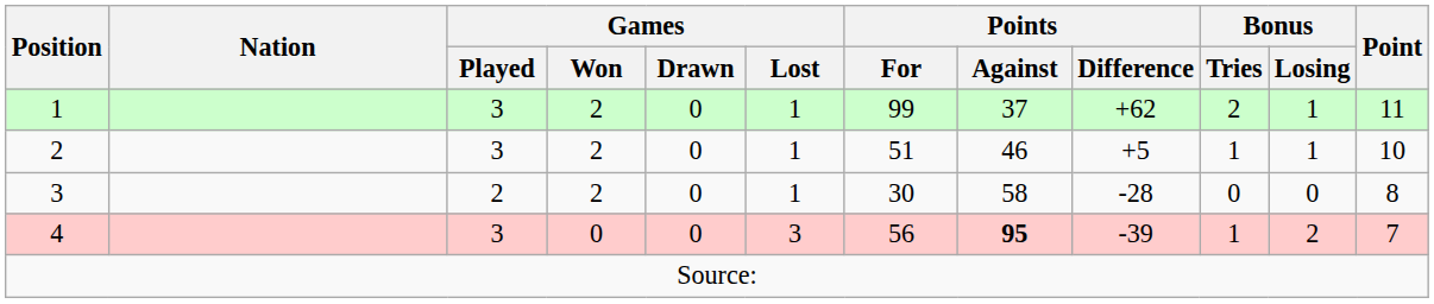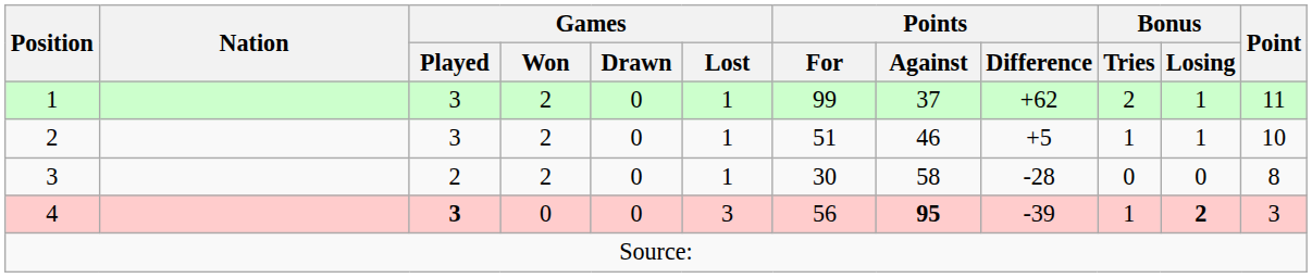4 | Games / Played: normal -> bold
4 | Bonus / Losing: normal -> bold
4 | Point: 7 -> 3
